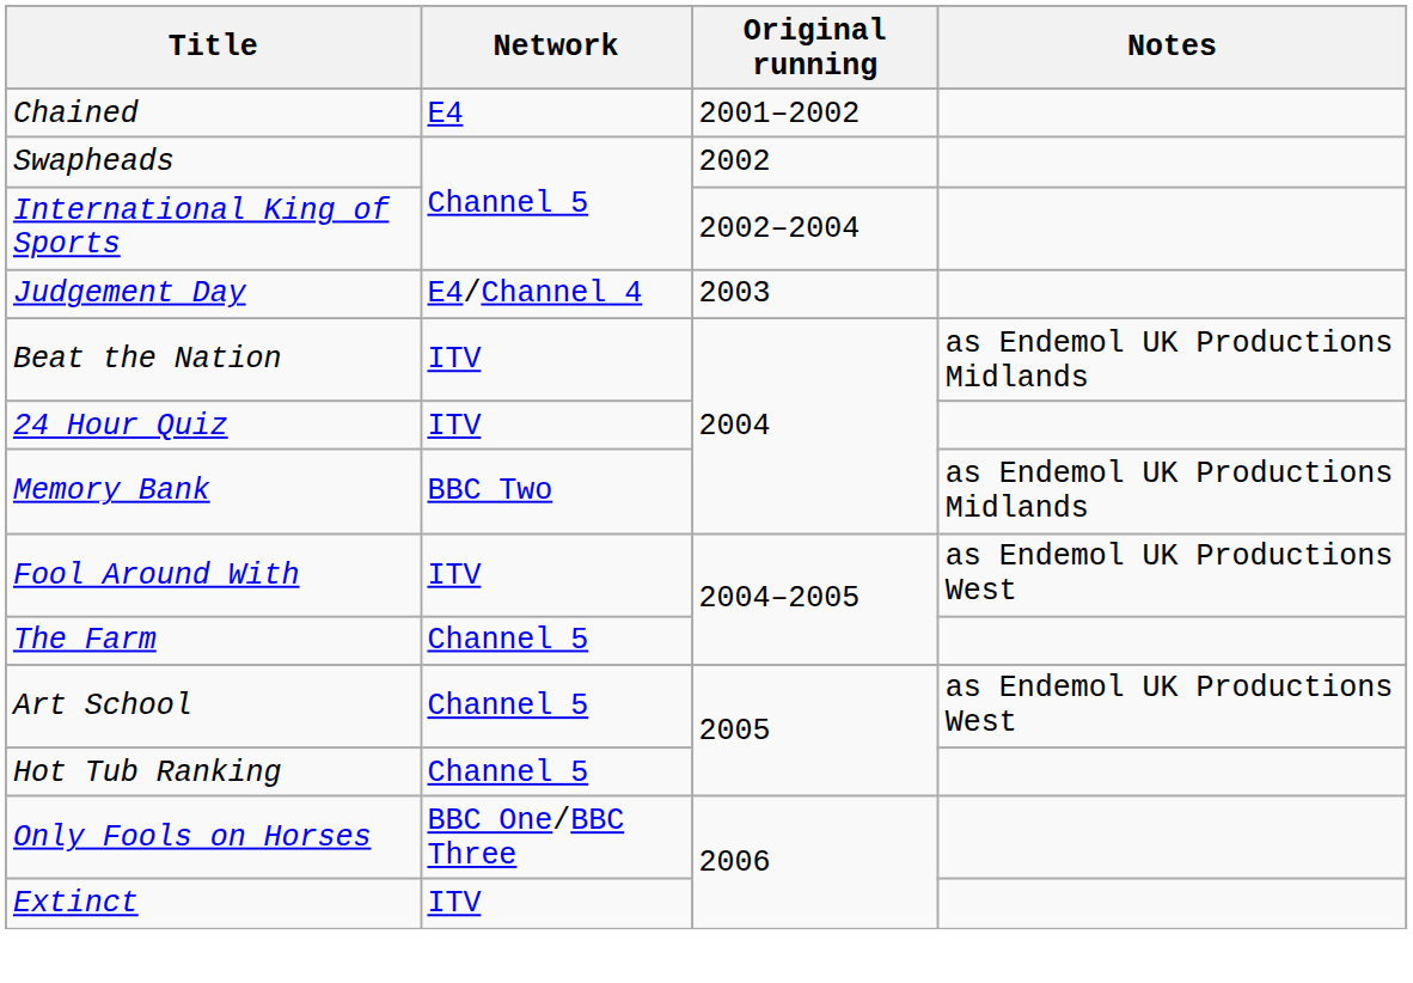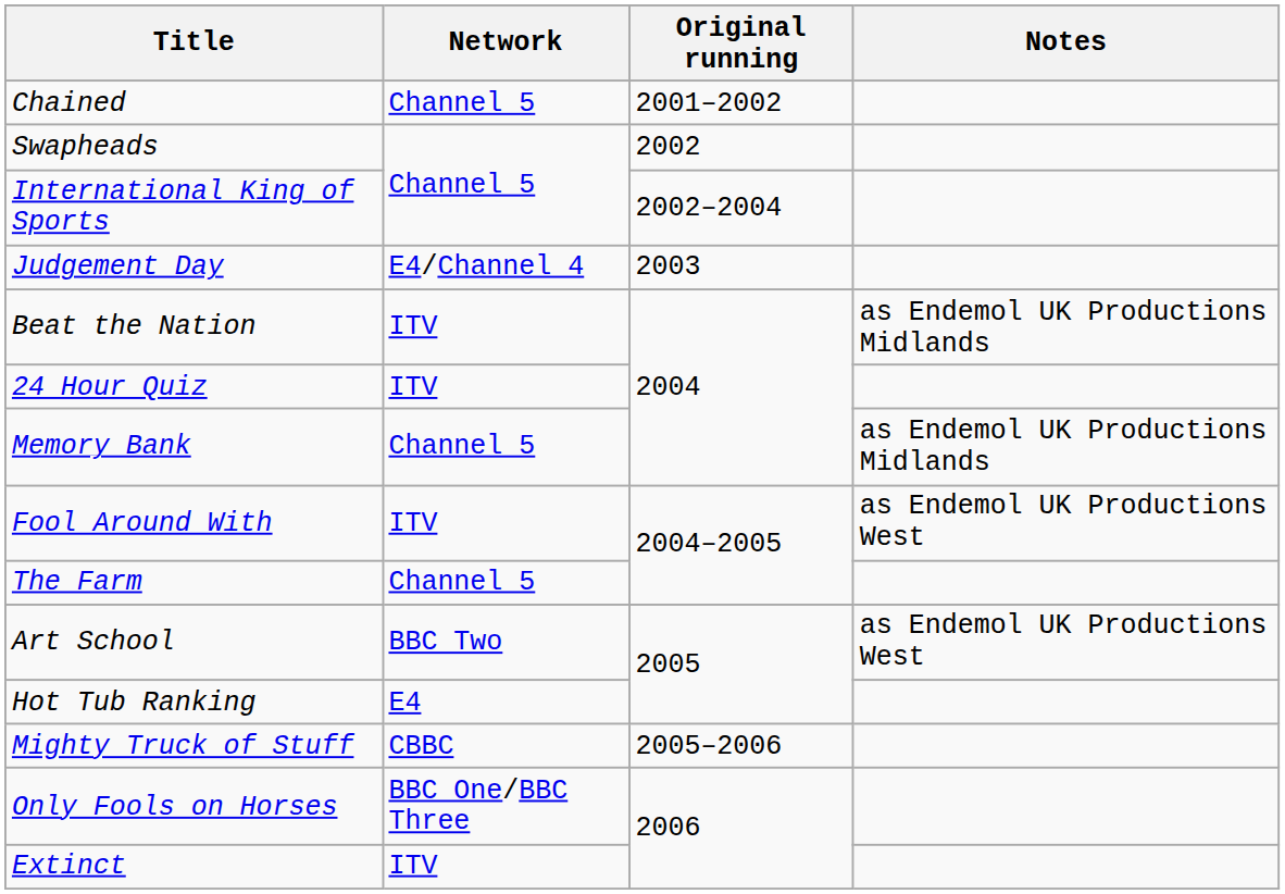Chained | Network: E4 -> Channel 5
Memory Bank | Network: BBC Two -> Channel 5
Art School | Network: Channel 5 -> BBC Two
Hot Tub Ranking | Network: Channel 5 -> E4
+ row: Mighty Truck of Stuff | CBBC | 2005–2006
